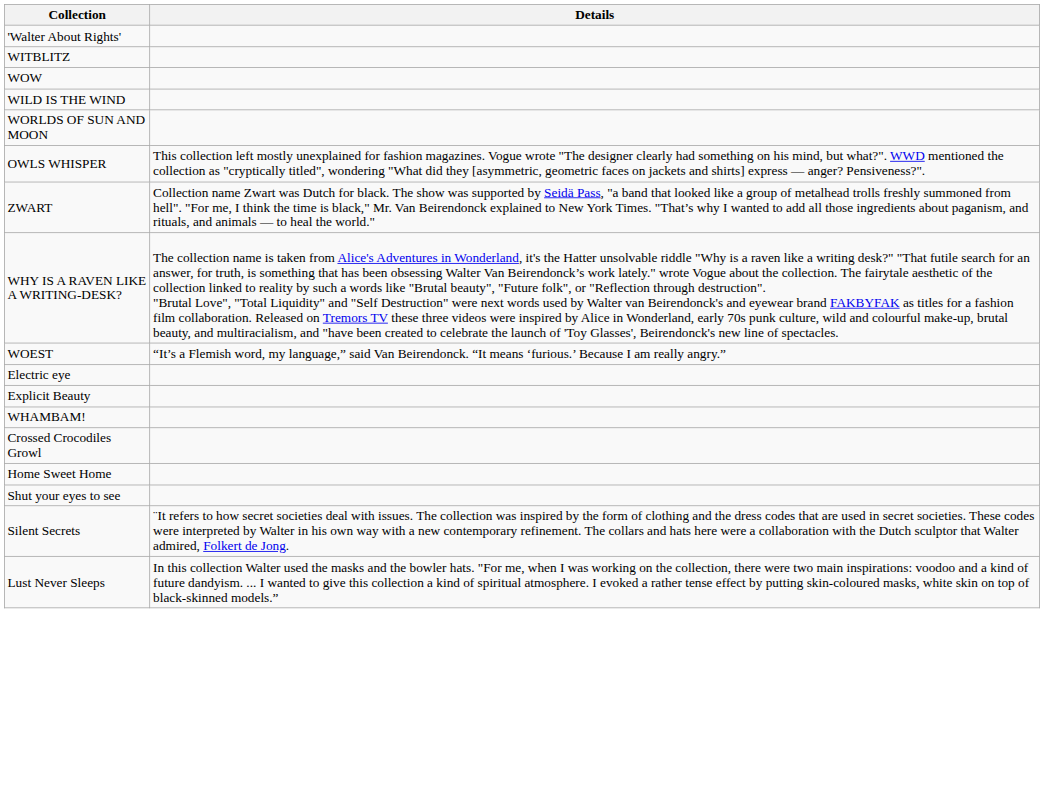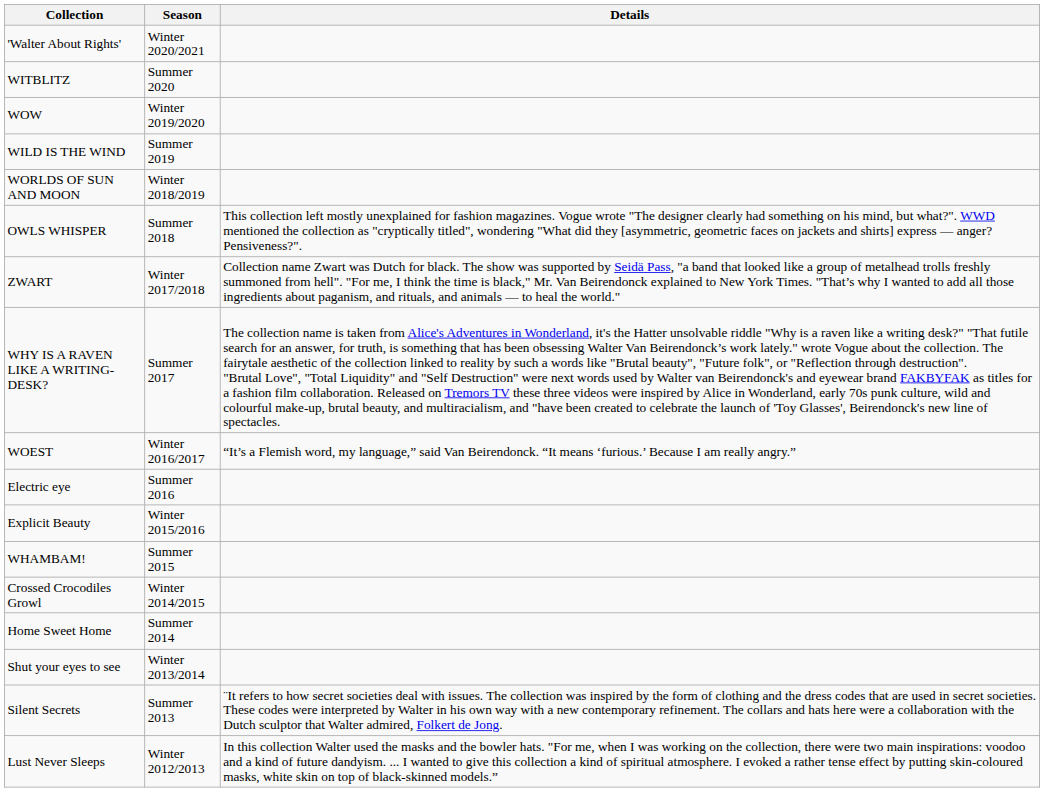+ column: Season | Winter 2020/2021 | Summer 2020 | Winter 2019/2020 | Summer 2019 | Winter 2018/2019 | Summer 2018 | Winter 2017/2018 | Summer 2017 | Winter 2016/2017 | Summer 2016 | Winter 2015/2016 | Summer 2015 | Winter 2014/2015 | Summer 2014 | Winter 2013/2014 | Summer 2013 | Winter 2012/2013
